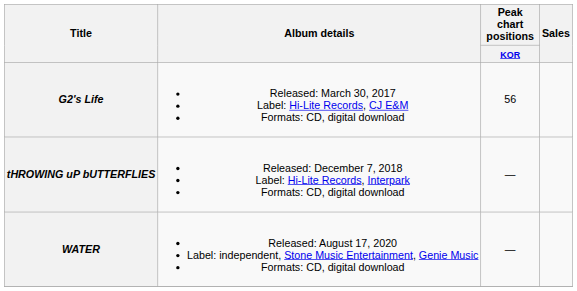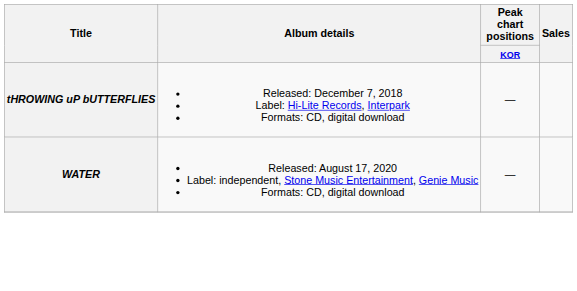- row: G2's Life | Released: March 30, 2017 Label: Hi-Lite Records, CJ E&M Formats: CD, digital download | 56
